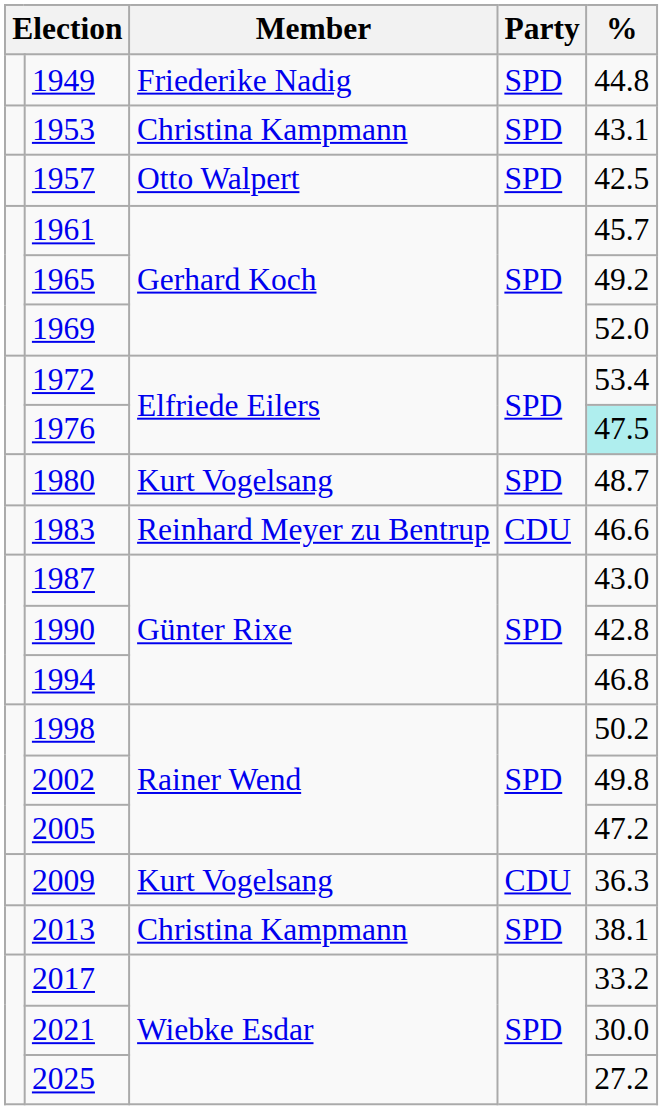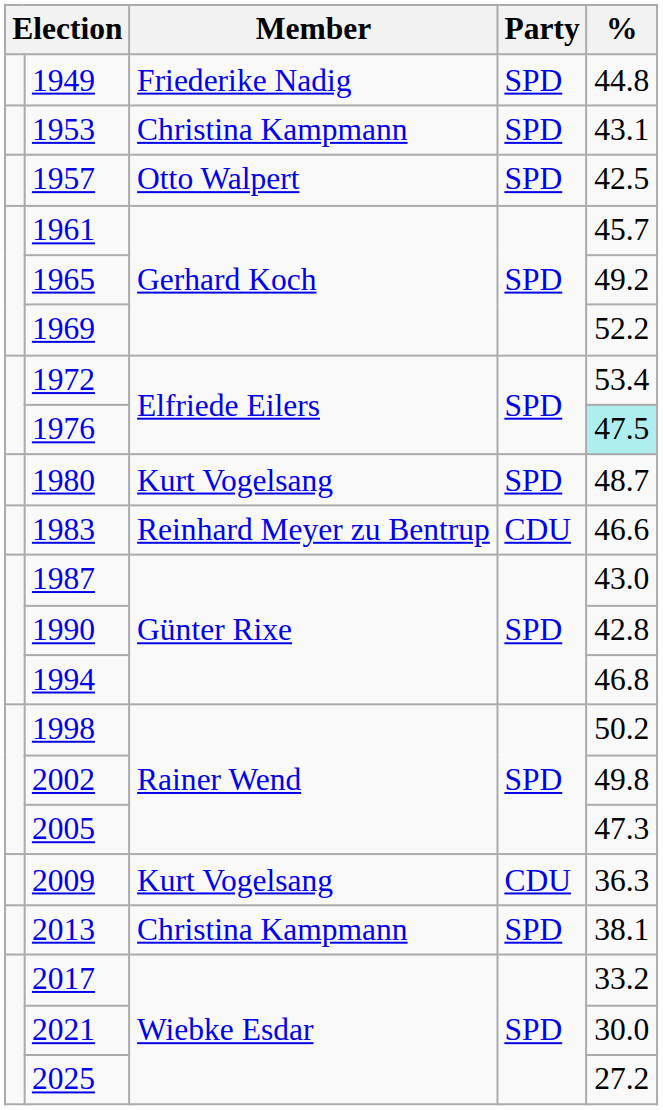1969 | %: 52.0 -> 52.2
2005 | %: 47.2 -> 47.3
